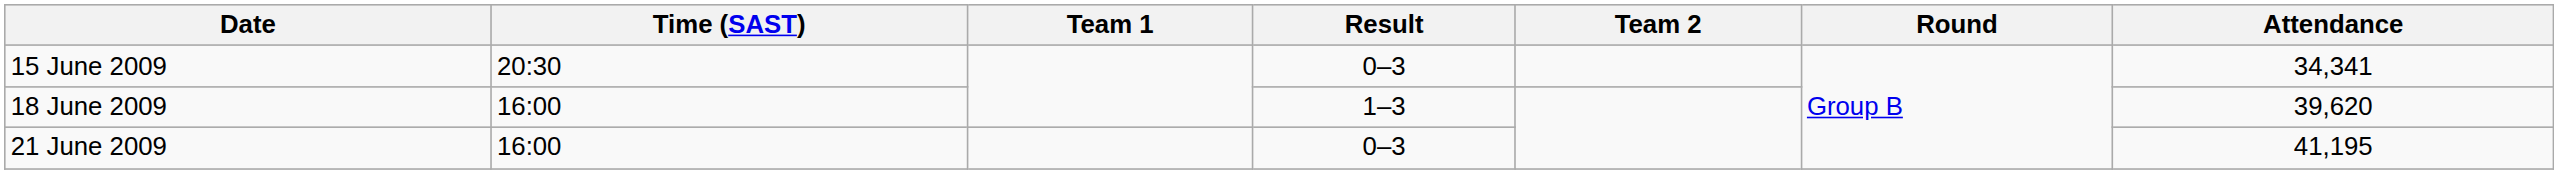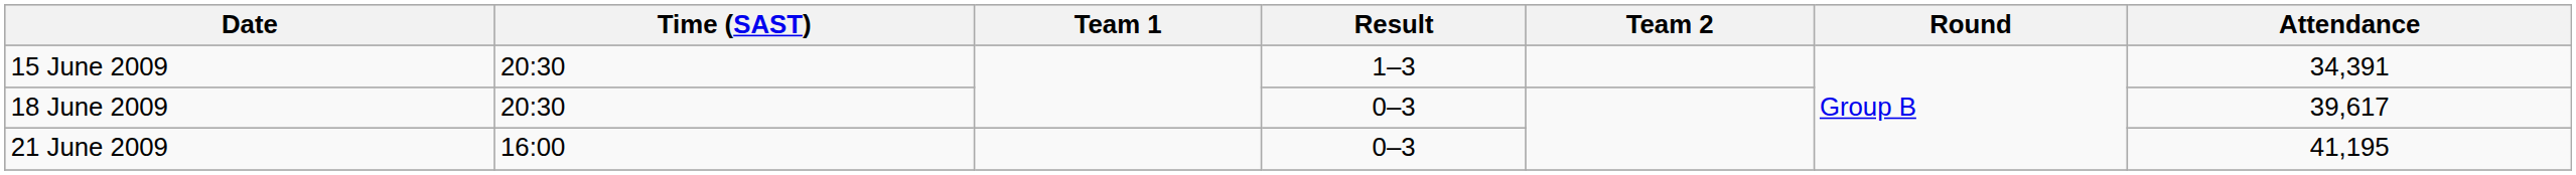15 June 2009 | Result: 0–3 -> 1–3
15 June 2009 | Attendance: 34,341 -> 34,391
18 June 2009 | Time (SAST): 16:00 -> 20:30
18 June 2009 | Result: 1–3 -> 0–3
18 June 2009 | Attendance: 39,620 -> 39,617
